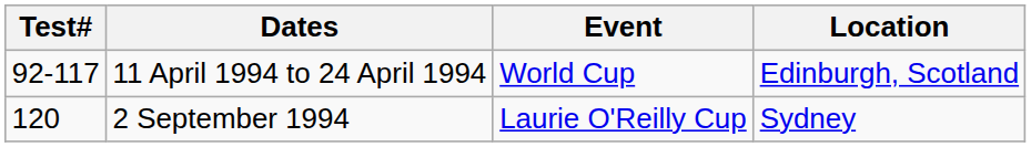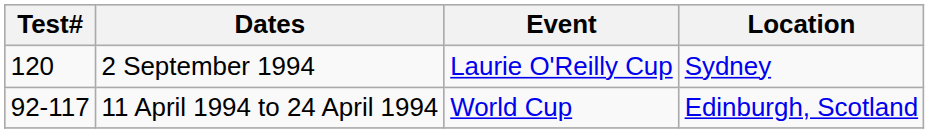rows swapped: 11 April 1994 to 24 April 1994 <-> 2 September 1994
